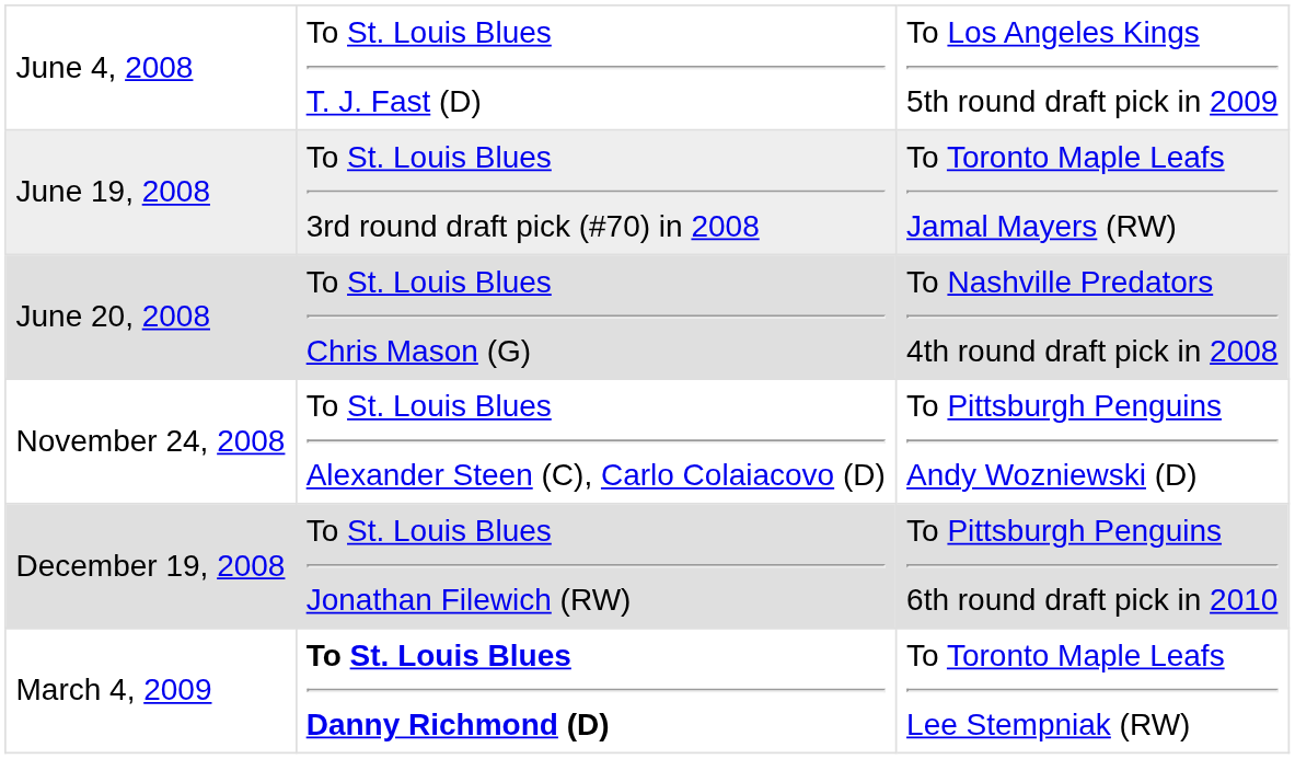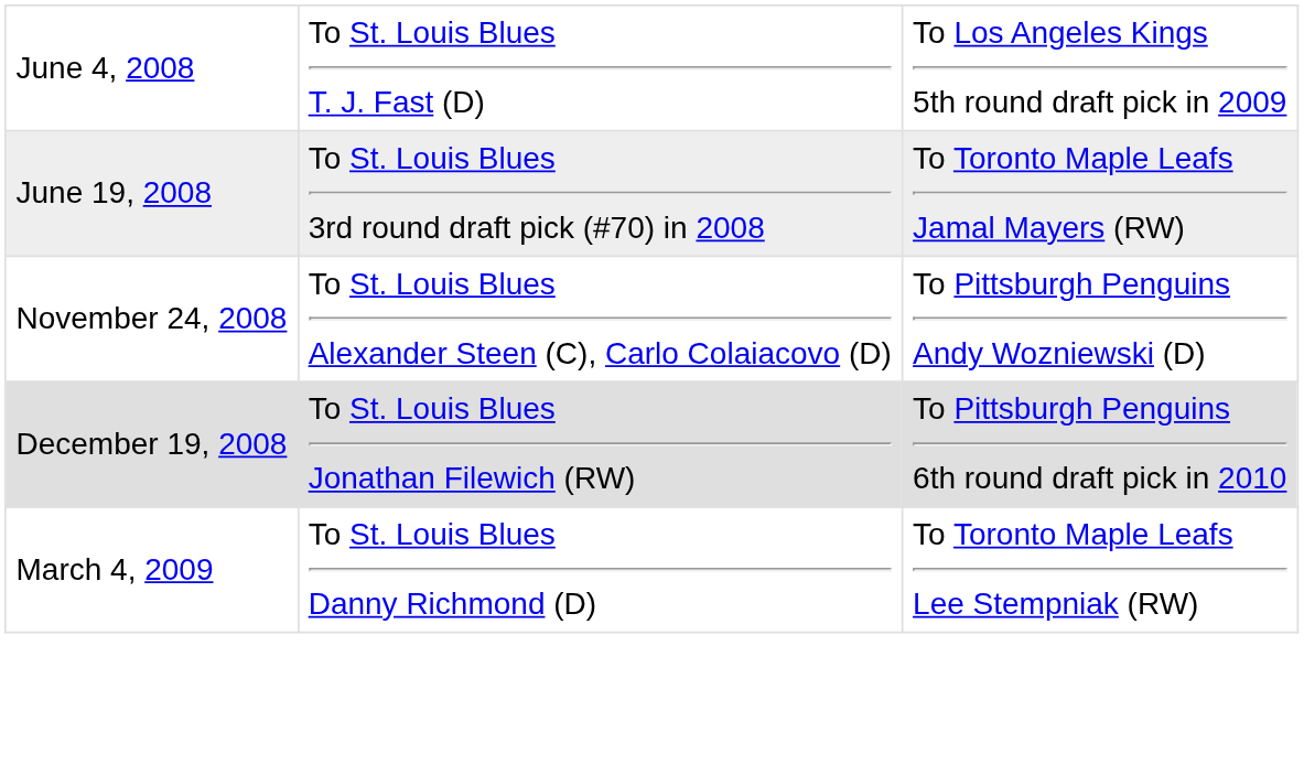- row: June 20, 2008 | To St. Louis Blues Chris Mason (G) | To Nashville Predators 4th round draft pick in 2008
March 4, 2009 | column 2: bold -> normal
